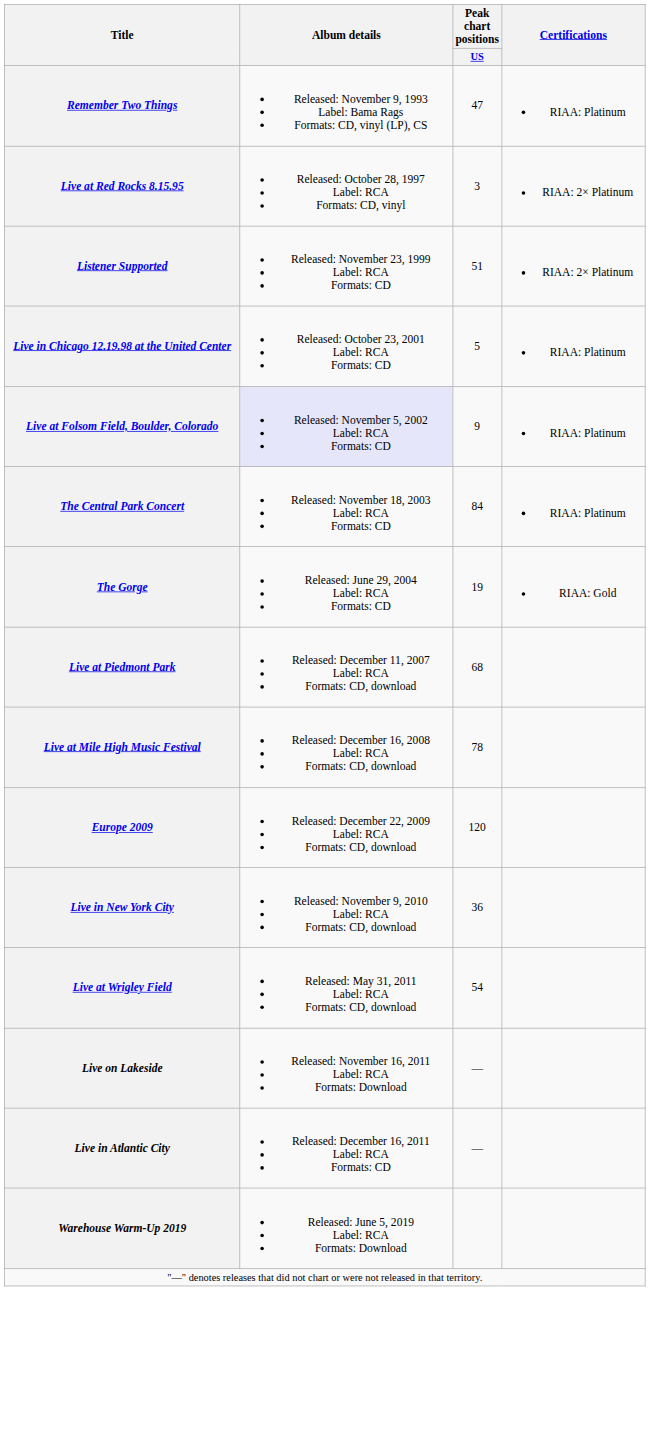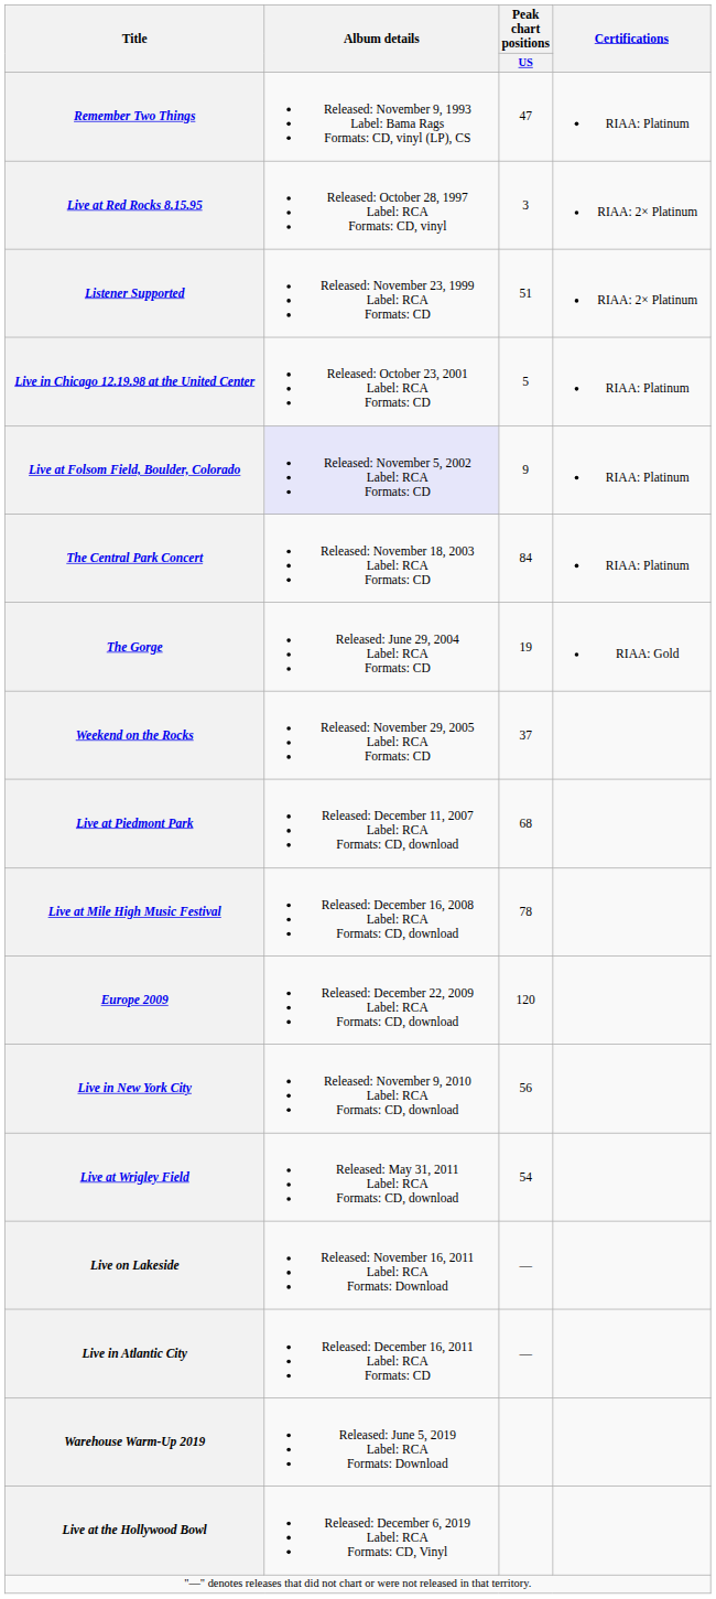+ row: Weekend on the Rocks | Released: November 29, 2005 Label: RCA Formats: CD | 37
Live in New York City | Peak chart positions / US: 36 -> 56
+ row: Live at the Hollywood Bowl | Released: December 6, 2019 Label: RCA Formats: CD, Vinyl
